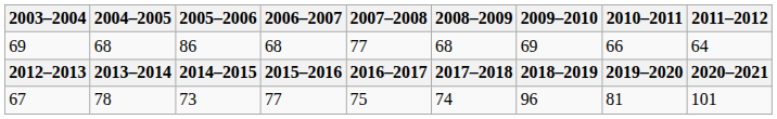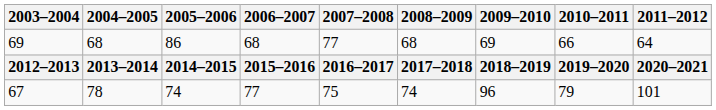67 | 2005–2006: 73 -> 74
67 | 2010–2011: 81 -> 79
